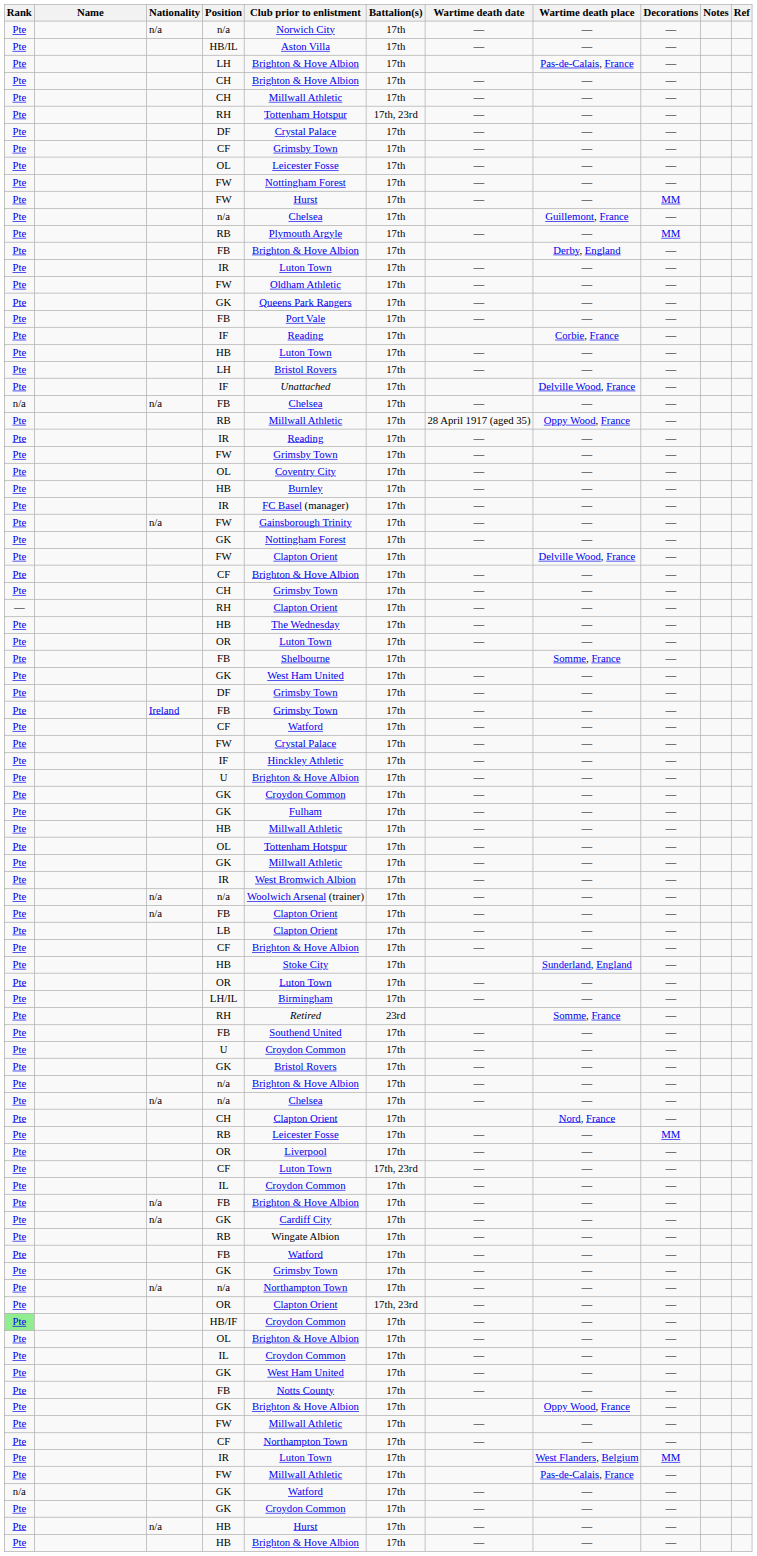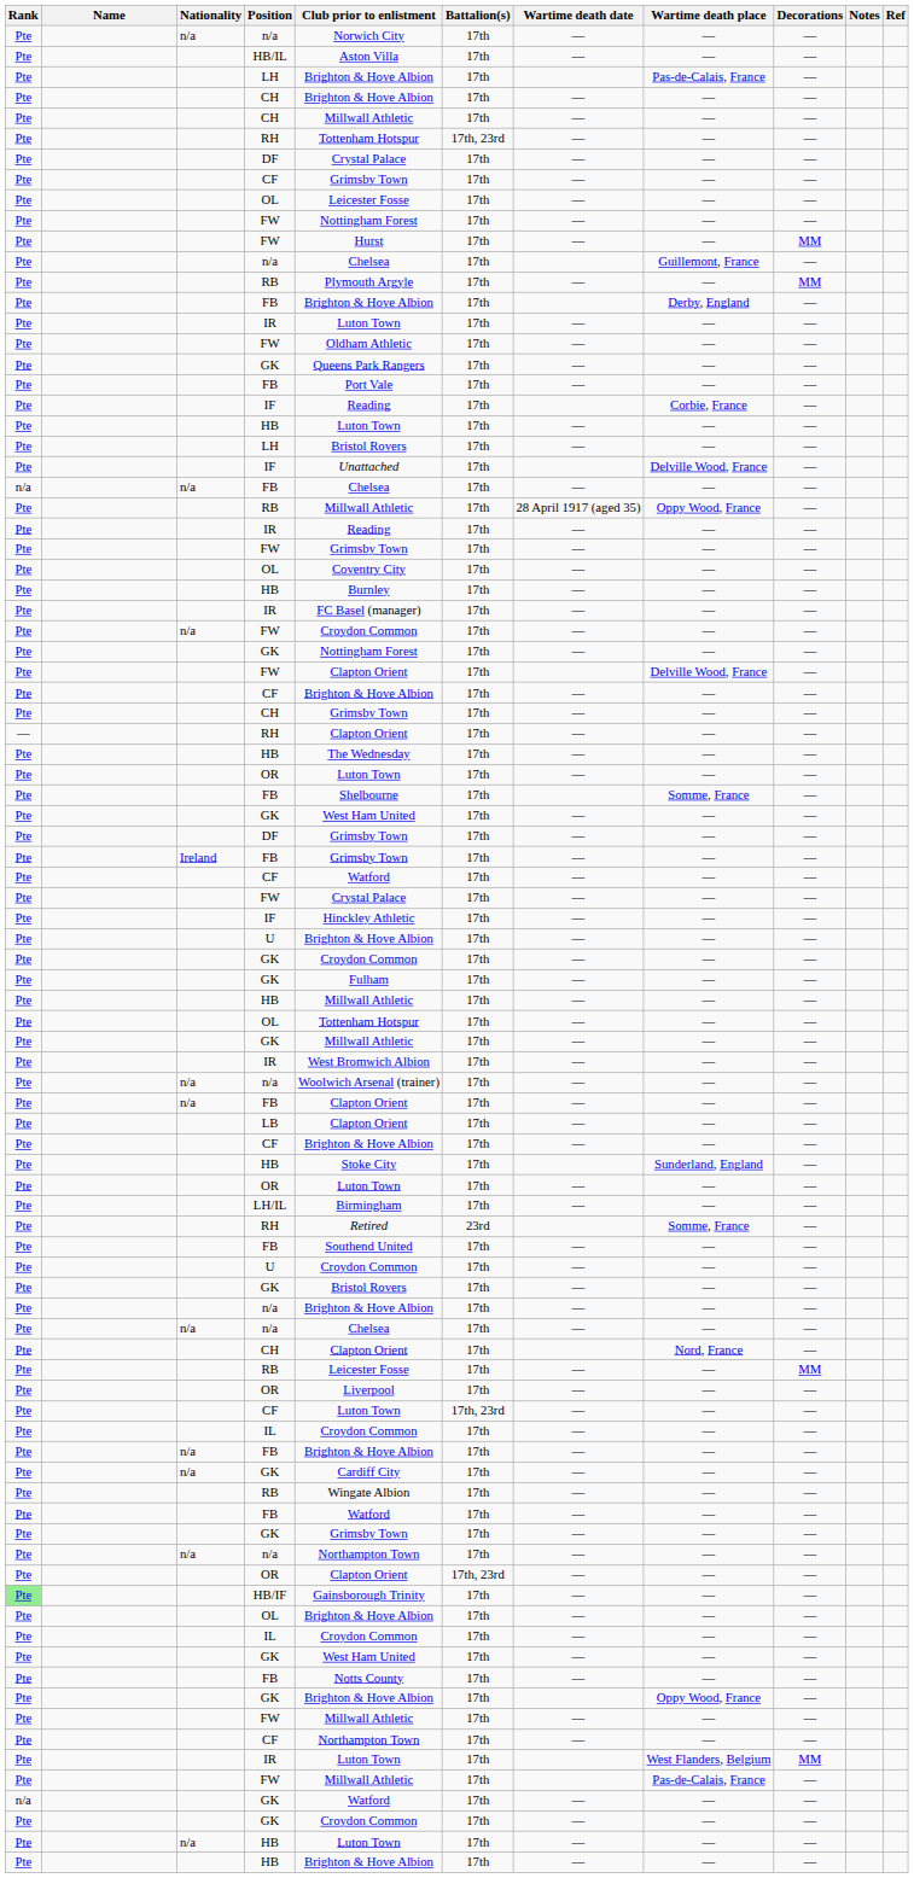n/a / FW | Club prior to enlistment: Gainsborough Trinity -> Croydon Common
HB/IF | Club prior to enlistment: Croydon Common -> Gainsborough Trinity
n/a / HB | Club prior to enlistment: Hurst -> Luton Town
